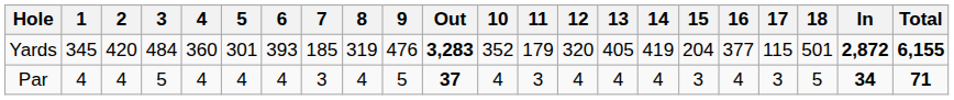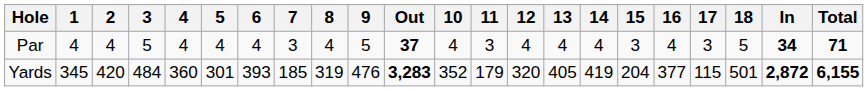rows swapped: Yards <-> Par
